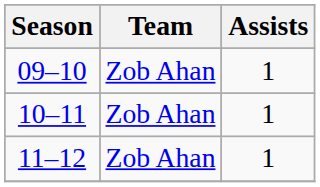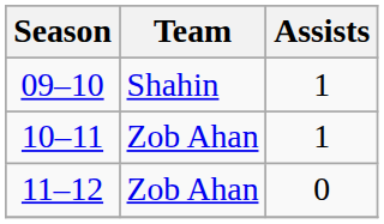09–10 | Team: Zob Ahan -> Shahin
11–12 | Assists: 1 -> 0
